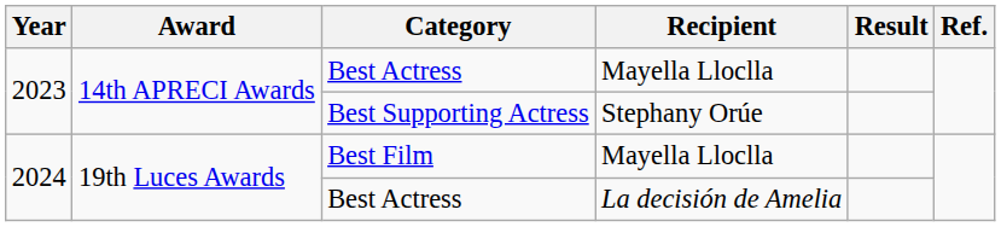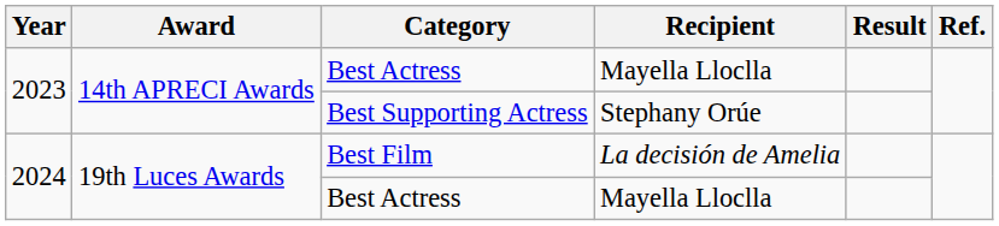Best Film | Recipient: Mayella Lloclla -> La decisión de Amelia
2024 / Best Actress | Recipient: La decisión de Amelia -> Mayella Lloclla
